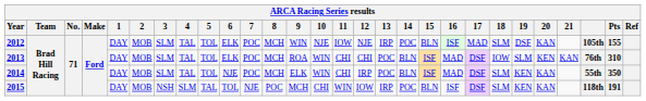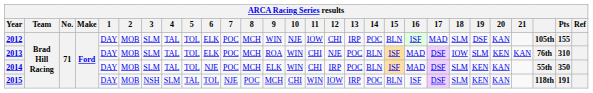2012 | 12: NJE -> CHI
2013 | 12: CHI -> NJE
